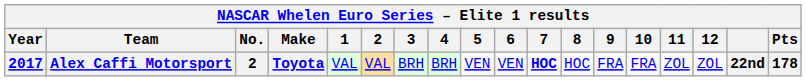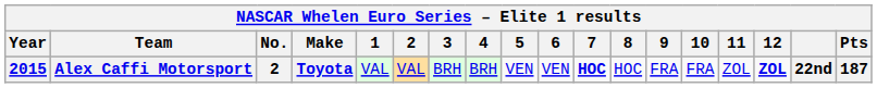Alex Caffi Motorsport | Year: 2017 -> 2015
Alex Caffi Motorsport | 12: normal -> bold
Alex Caffi Motorsport | Pts: 178 -> 187
